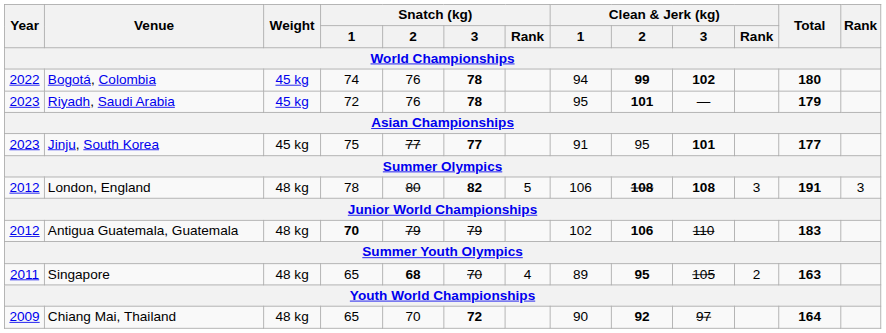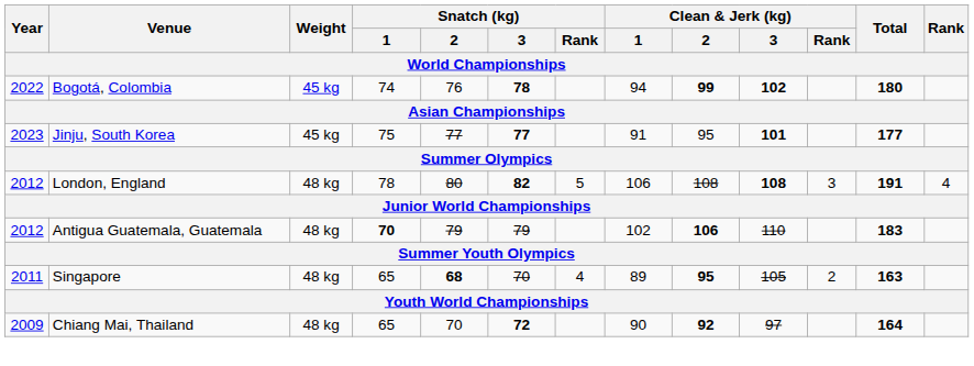- row: 2023 | Riyadh, Saudi Arabia | 45 kg | 72 | 76 | 78 | 95 | 101 | — | 179
London, England | Clean & Jerk (kg) / 2: bold -> normal
London, England | Rank: 3 -> 4
